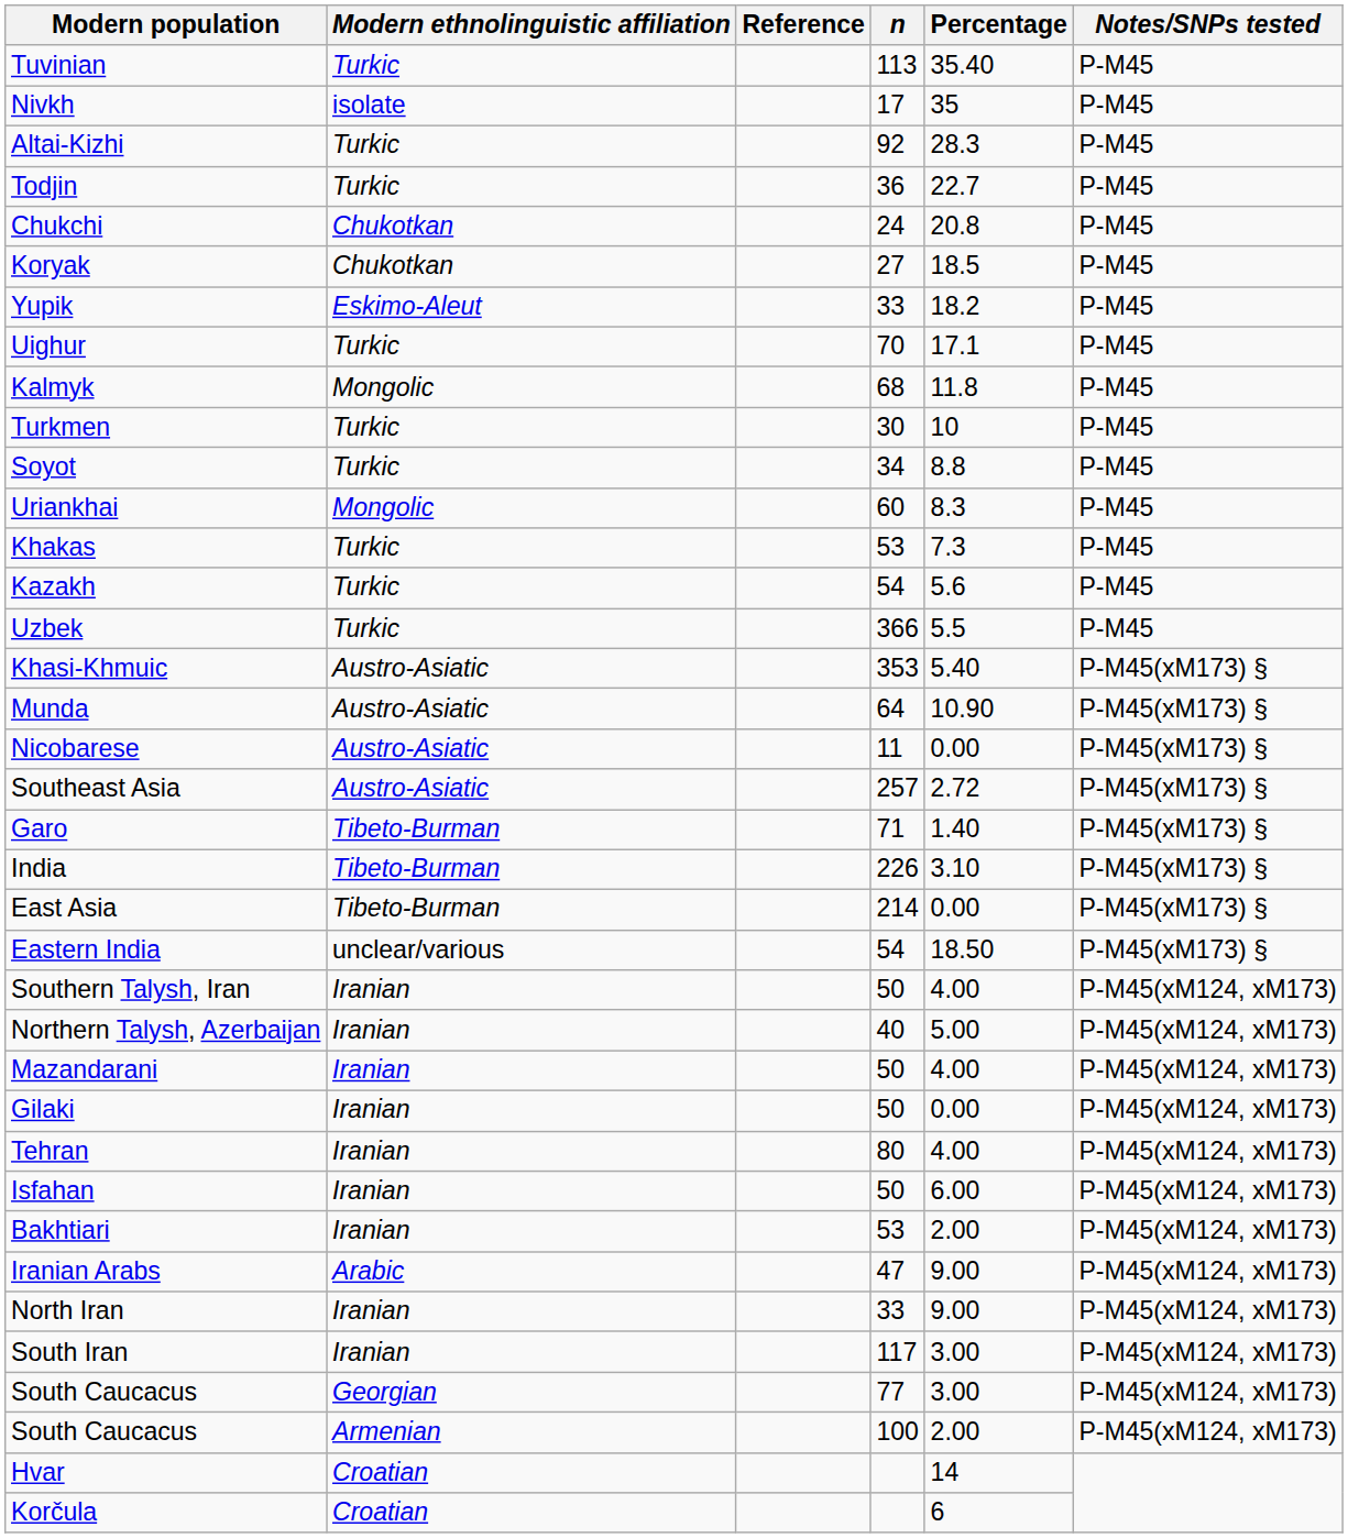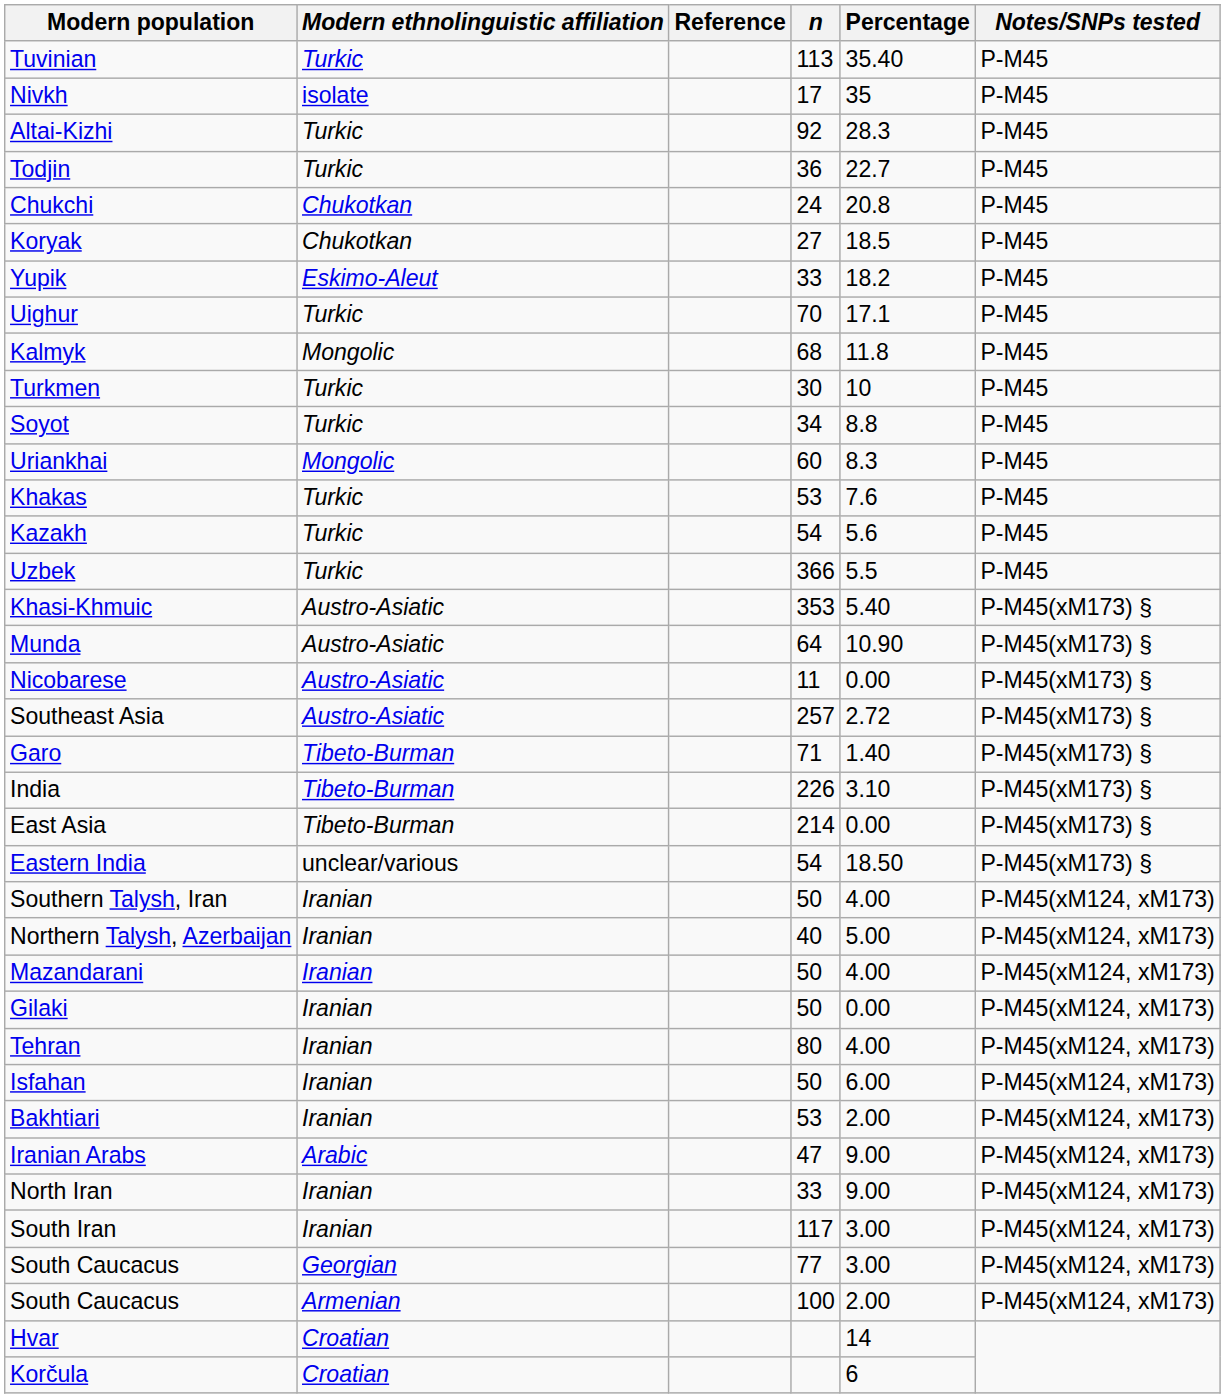Khakas | Percentage: 7.3 -> 7.6
